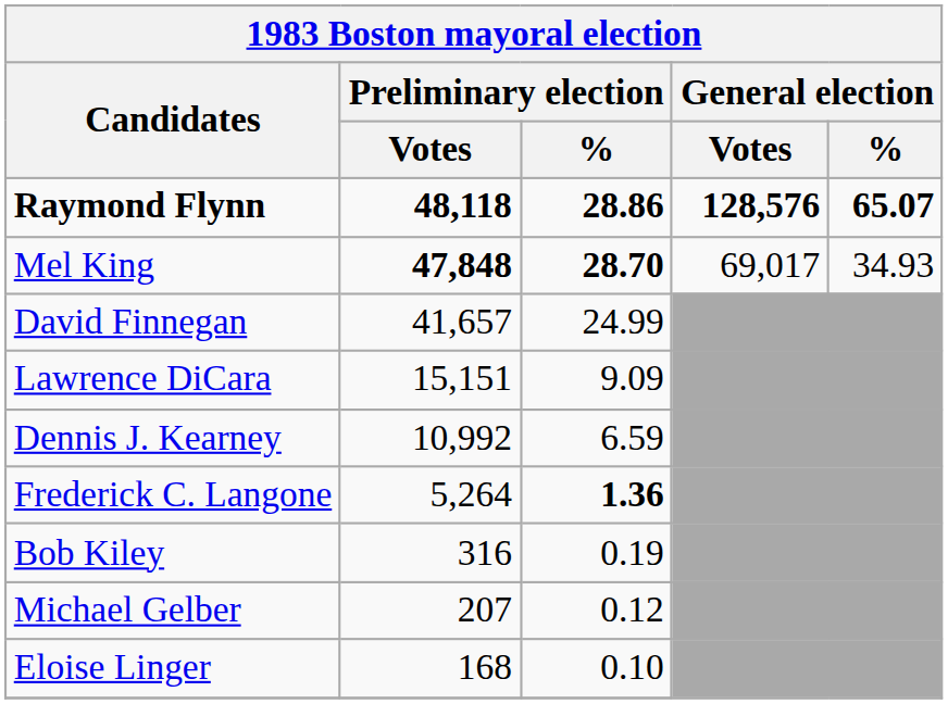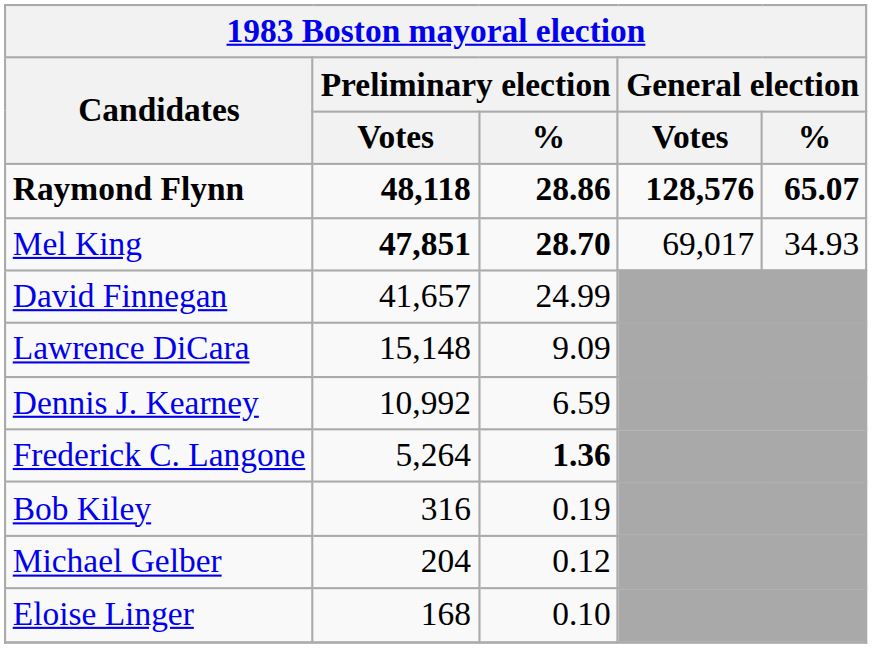Mel King | Preliminary election / Votes: 47,848 -> 47,851
Lawrence DiCara | Preliminary election / Votes: 15,151 -> 15,148
Michael Gelber | Preliminary election / Votes: 207 -> 204
